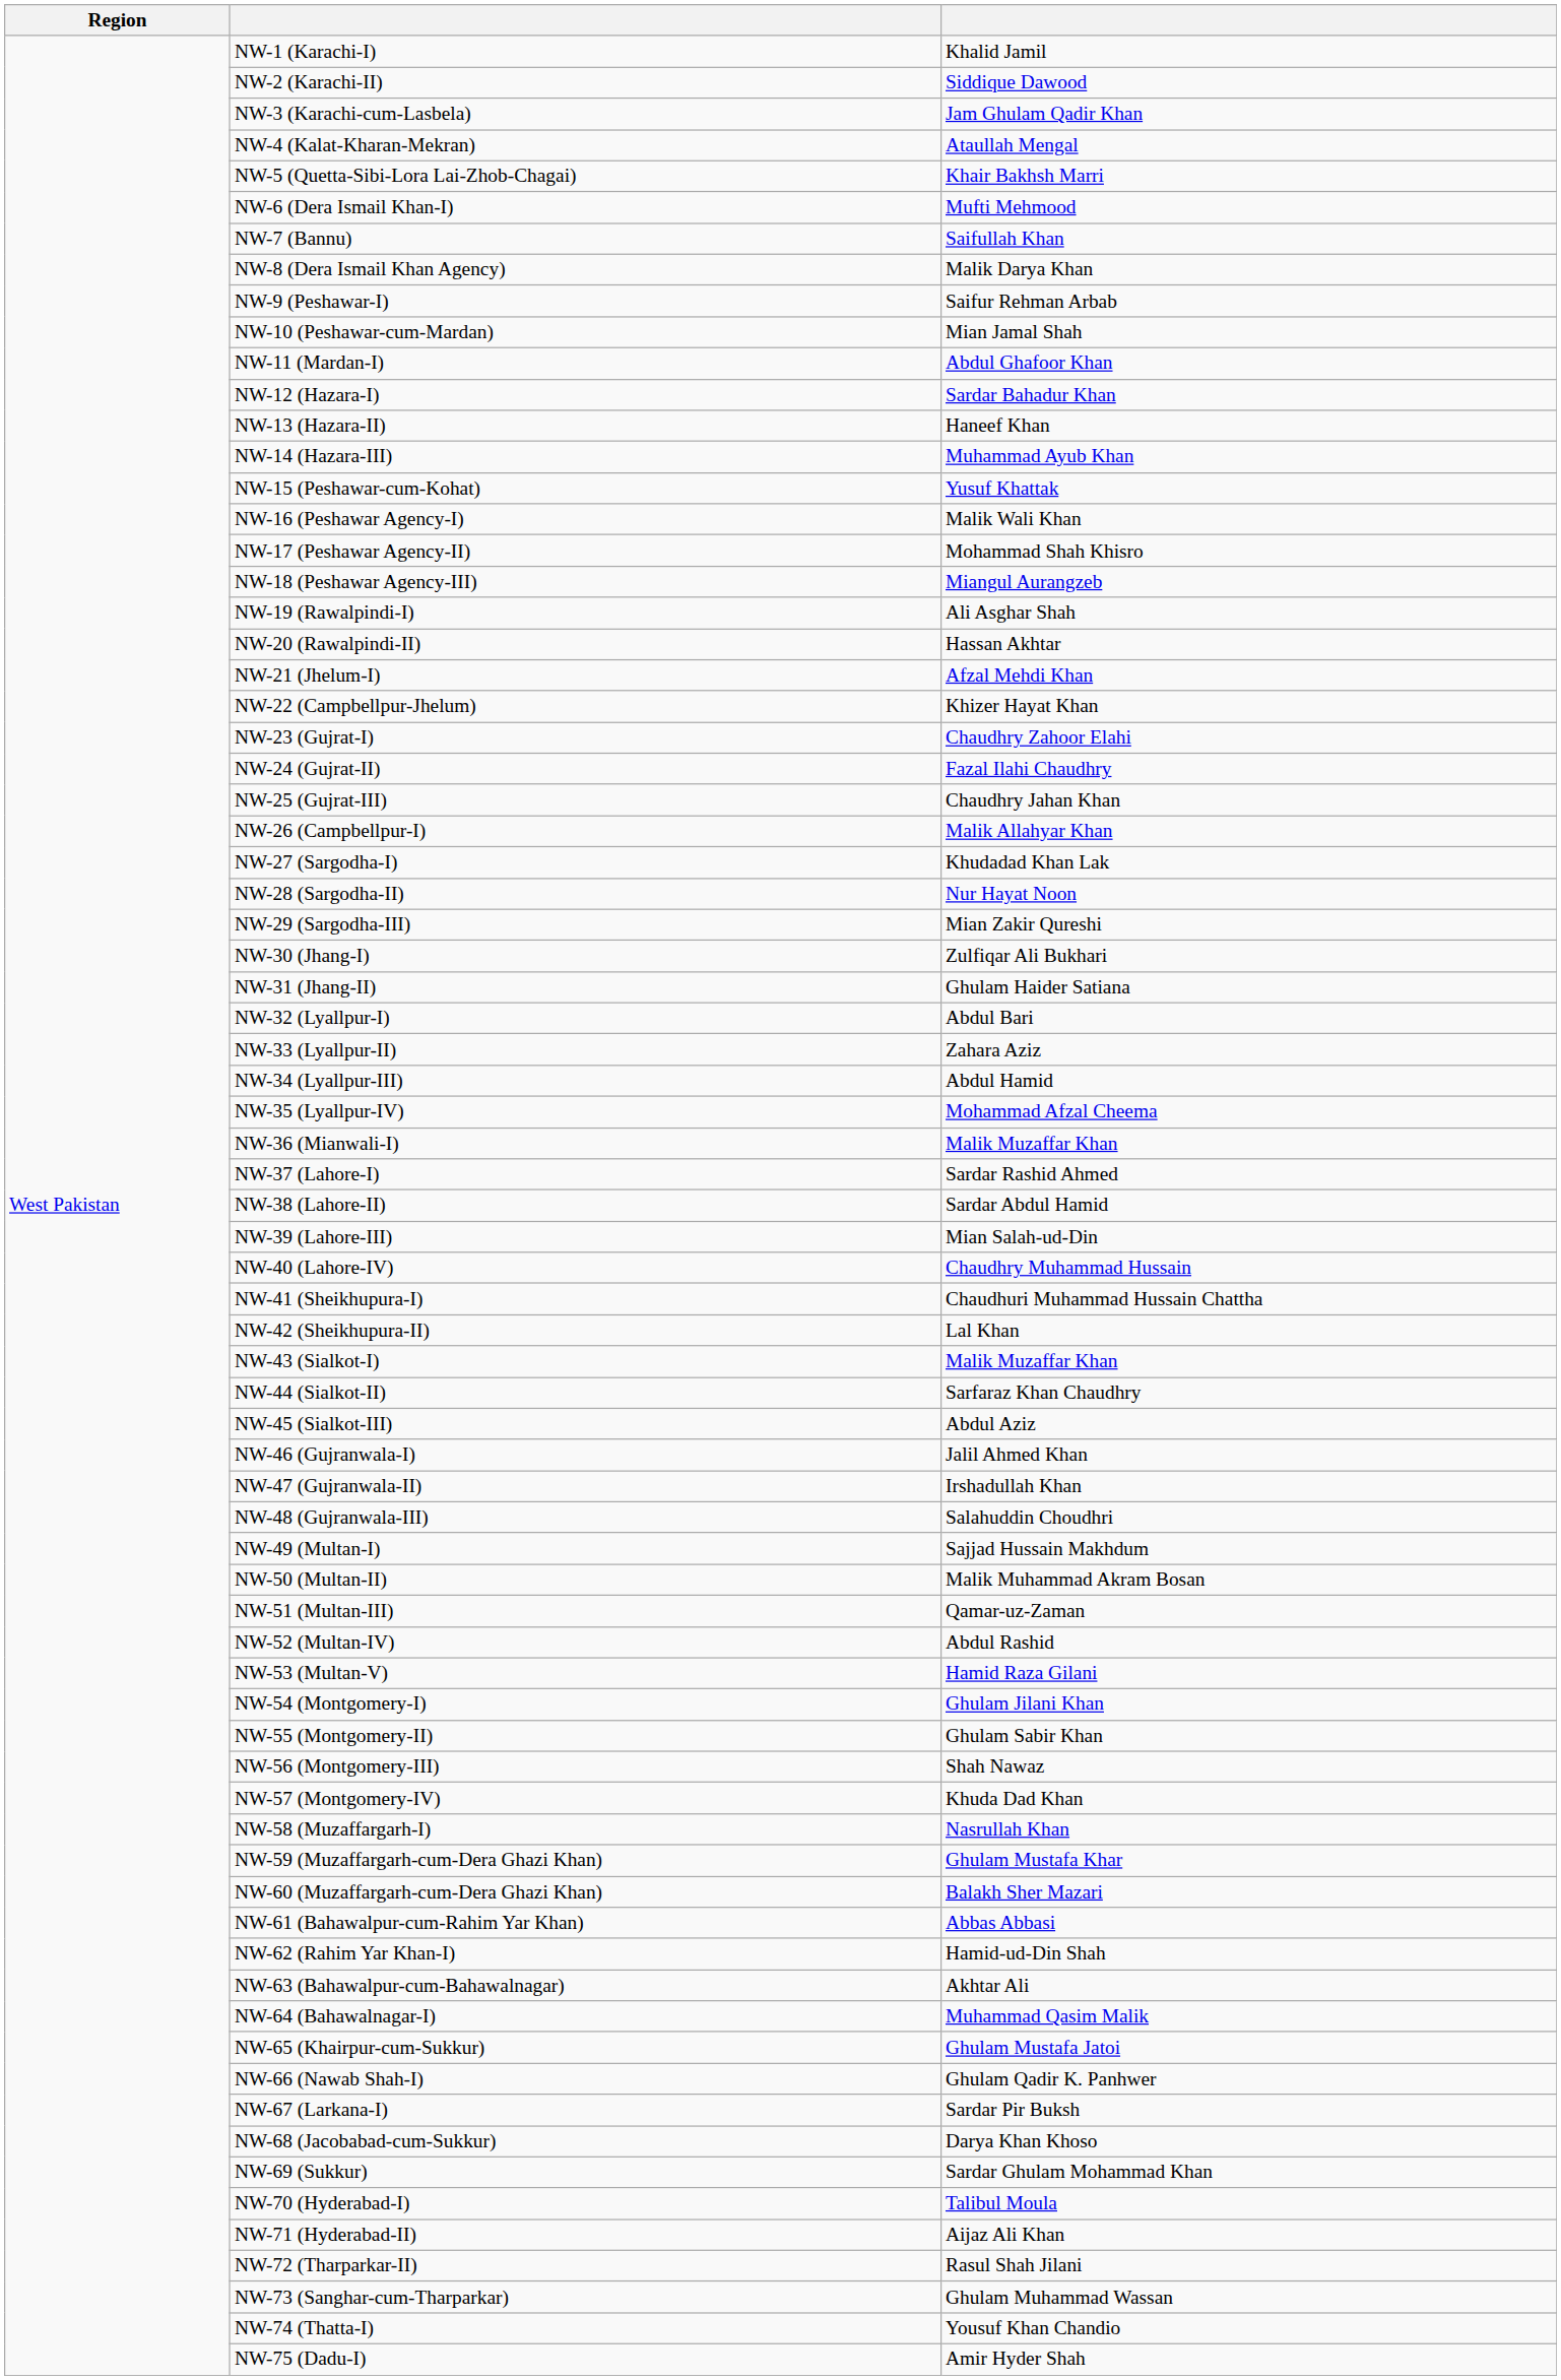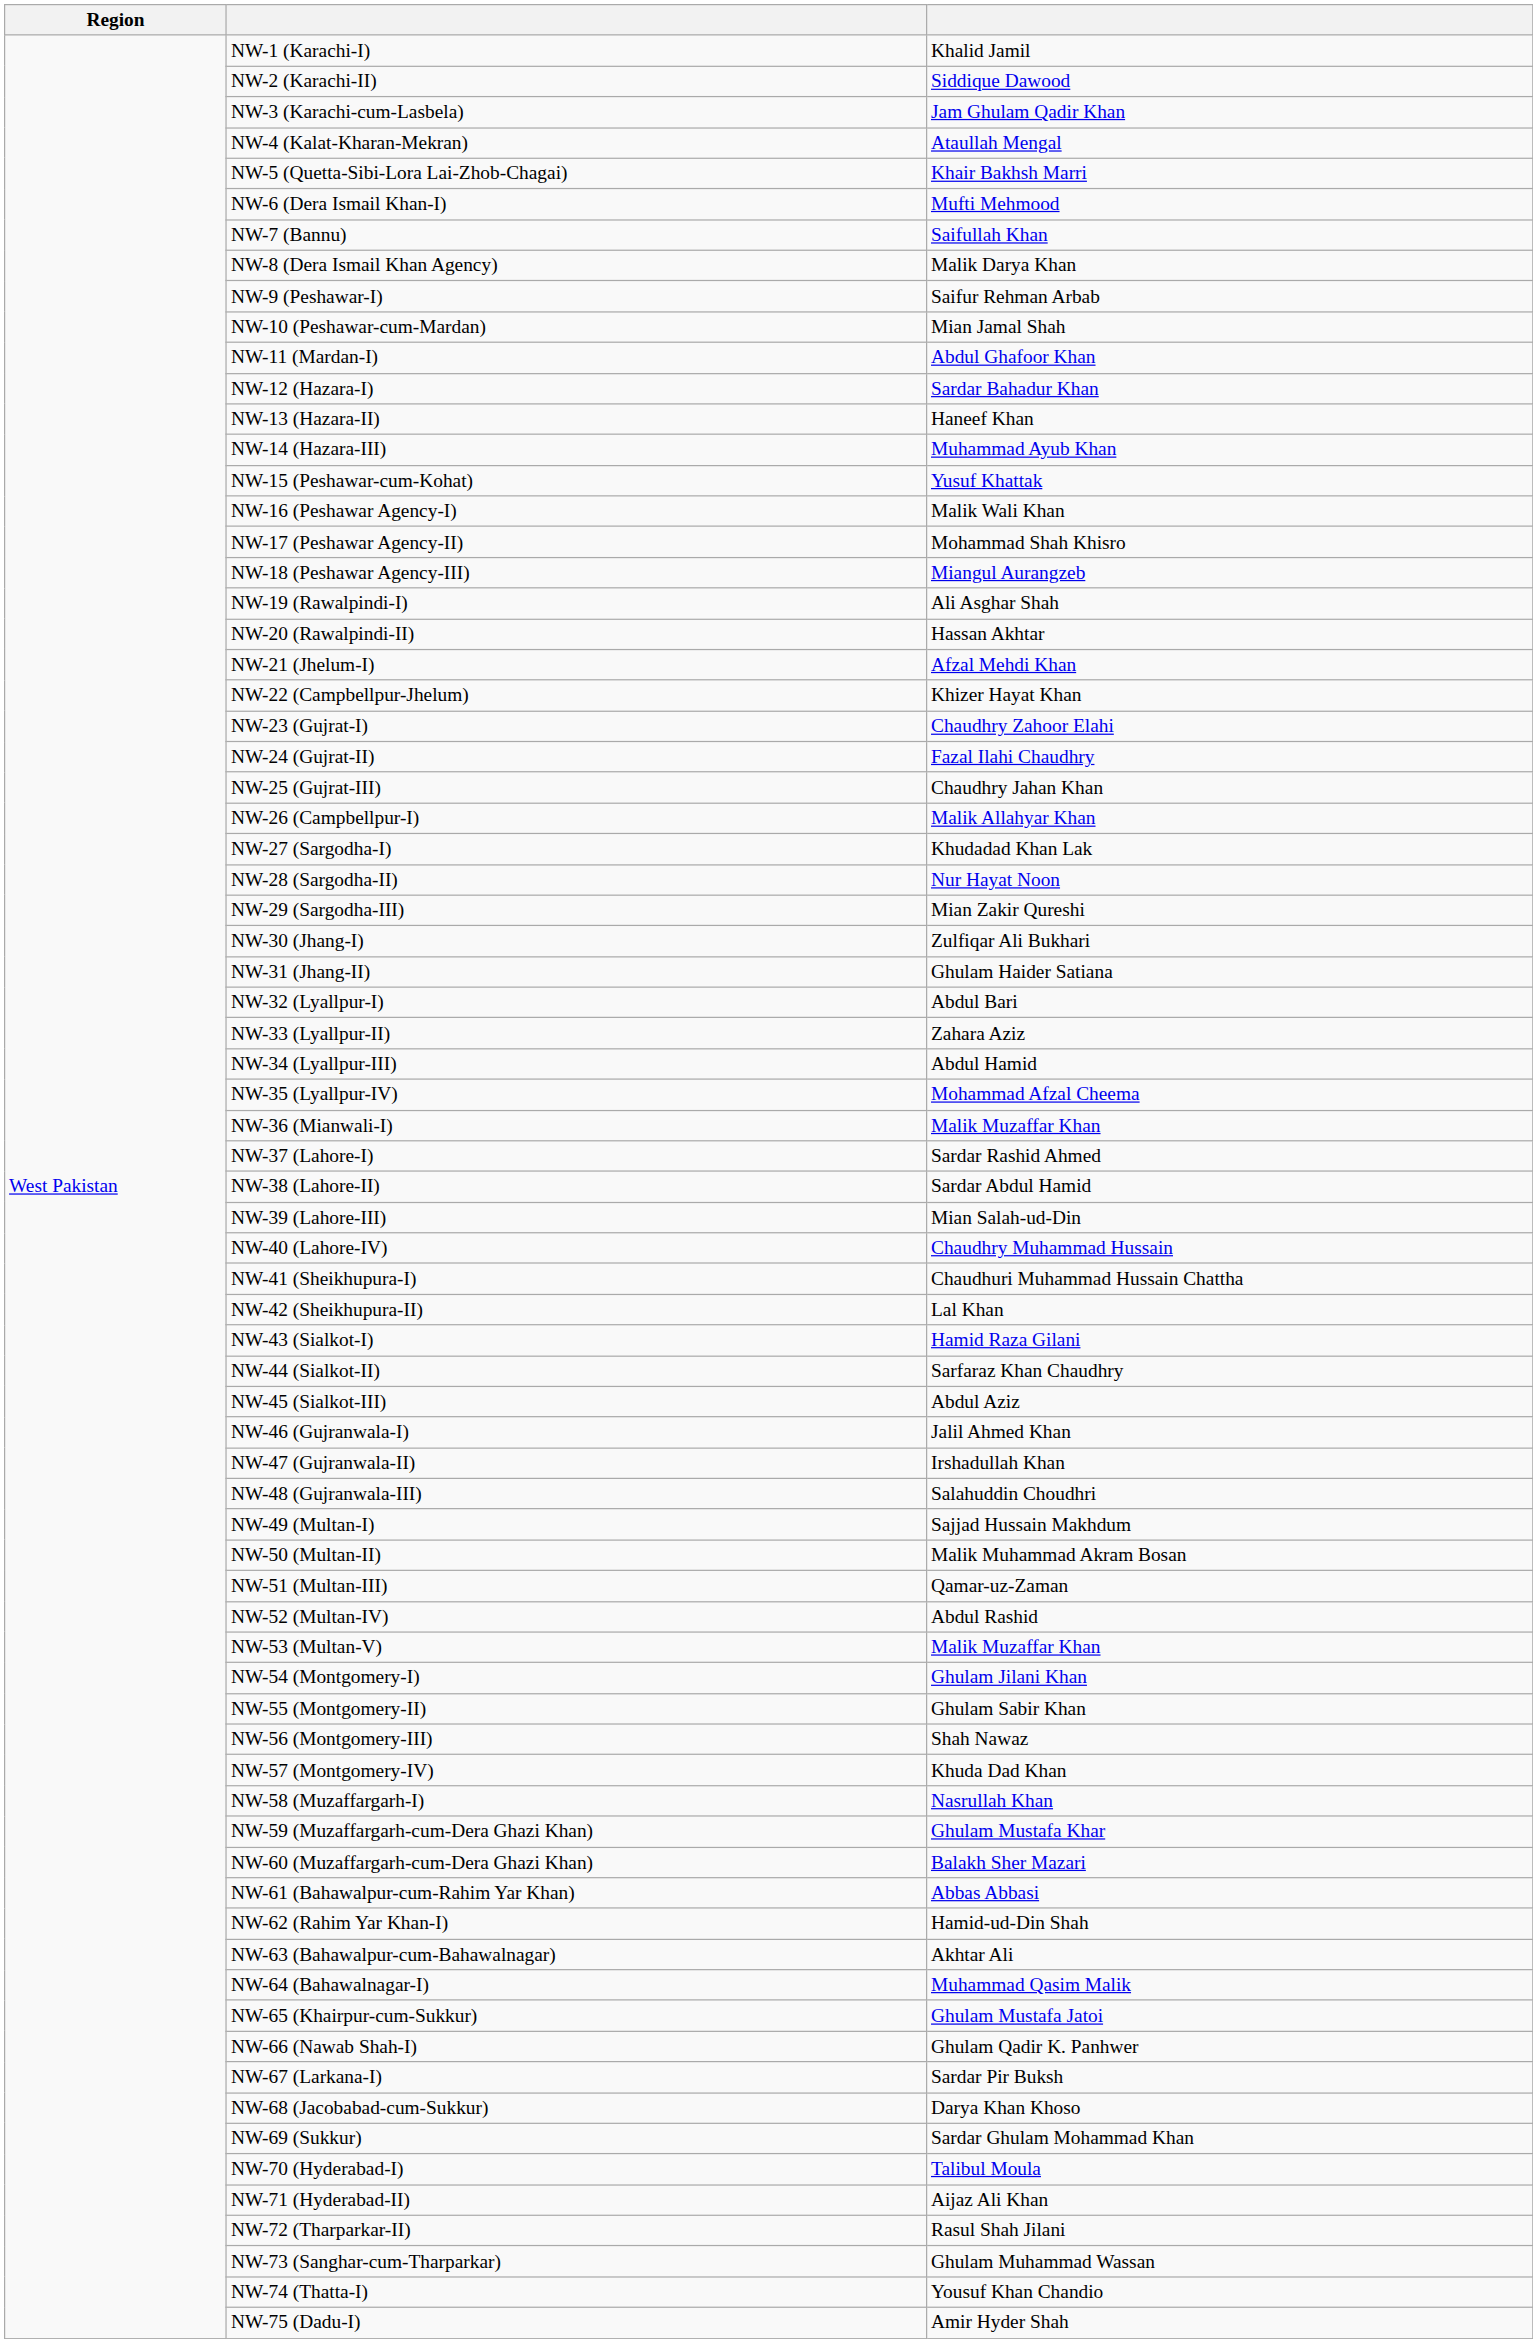NW-43 (Sialkot-I) | column 3: Malik Muzaffar Khan -> Hamid Raza Gilani
NW-53 (Multan-V) | column 3: Hamid Raza Gilani -> Malik Muzaffar Khan
